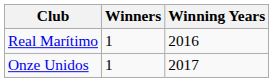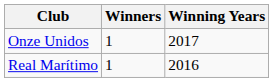rows swapped: Onze Unidos <-> Real Marítimo
